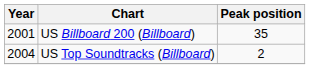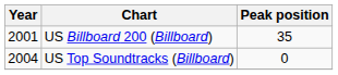US Top Soundtracks (Billboard) | Peak position: 2 -> 0
